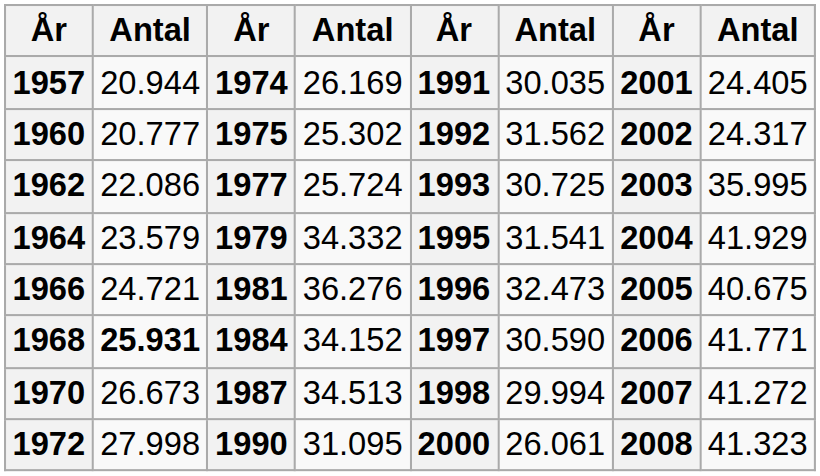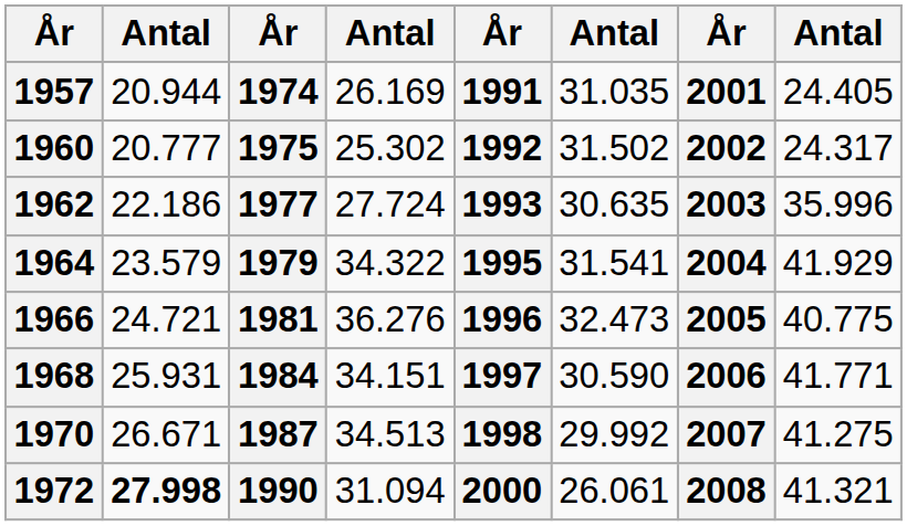1957 | column 6: 30.035 -> 31.035
1960 | column 6: 31.562 -> 31.502
1962 | column 2: 22.086 -> 22.186
1962 | column 4: 25.724 -> 27.724
1962 | column 6: 30.725 -> 30.635
1962 | column 8: 35.995 -> 35.996
1964 | column 4: 34.332 -> 34.322
1966 | column 8: 40.675 -> 40.775
1968 | column 2: bold -> normal
1968 | column 4: 34.152 -> 34.151
1970 | column 2: 26.673 -> 26.671
1970 | column 6: 29.994 -> 29.992
1970 | column 8: 41.272 -> 41.275
1972 | column 2: normal -> bold
1972 | column 4: 31.095 -> 31.094
1972 | column 8: 41.323 -> 41.321
